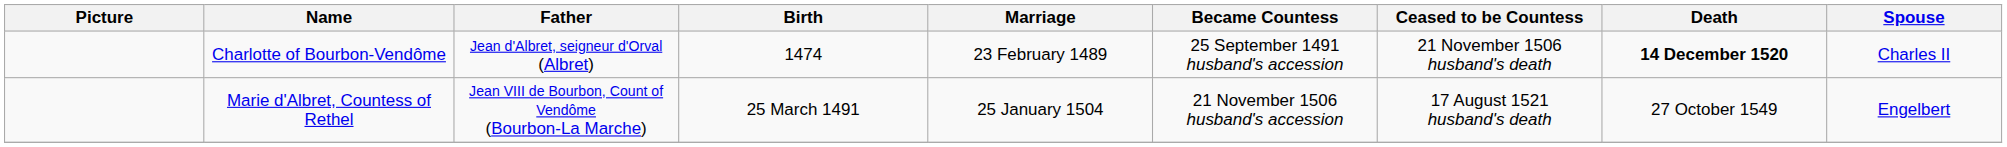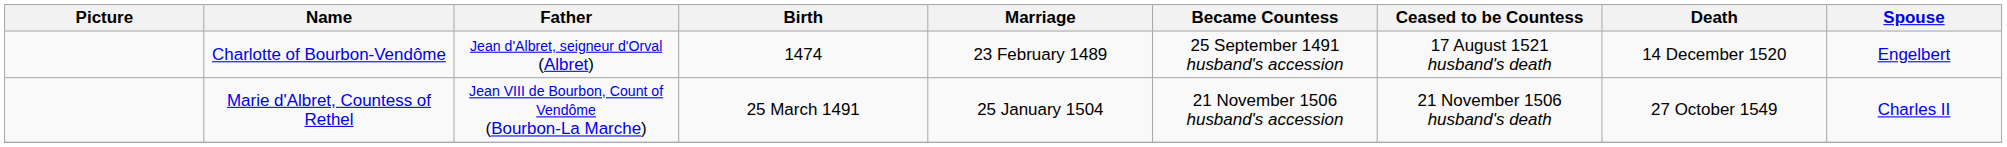Charlotte of Bourbon-Vendôme | Ceased to be Countess: 21 November 1506 husband's death -> 17 August 1521 husband's death
Charlotte of Bourbon-Vendôme | Death: bold -> normal
Charlotte of Bourbon-Vendôme | Spouse: Charles II -> Engelbert
Marie d'Albret, Countess of Rethel | Ceased to be Countess: 17 August 1521 husband's death -> 21 November 1506 husband's death
Marie d'Albret, Countess of Rethel | Spouse: Engelbert -> Charles II
